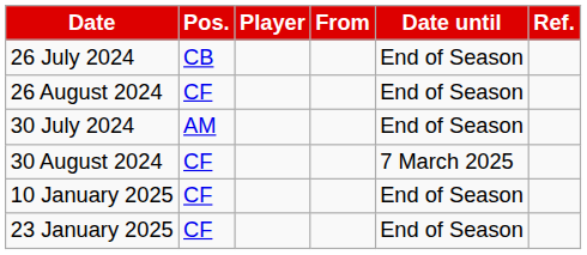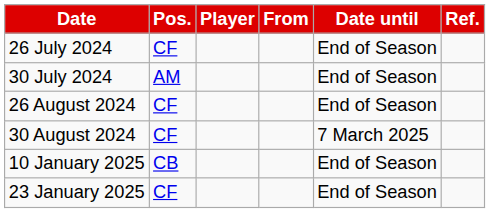26 July 2024 | Pos.: CB -> CF
rows swapped: 30 July 2024 <-> 26 August 2024
10 January 2025 | Pos.: CF -> CB
